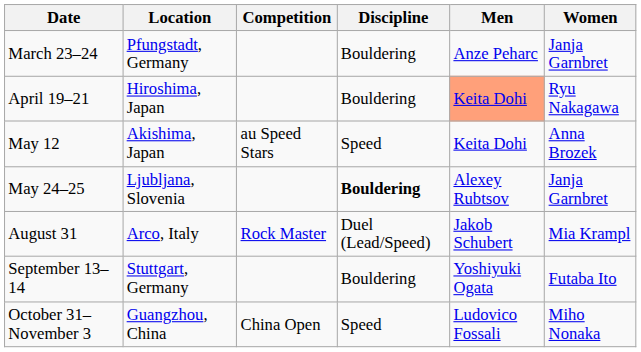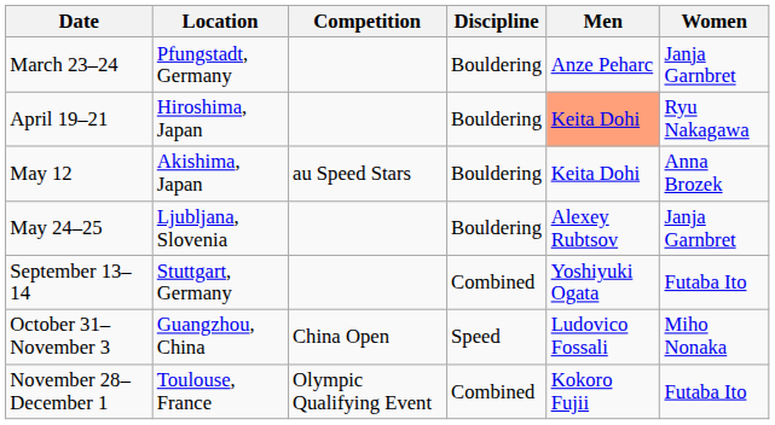May 12 | Discipline: Speed -> Bouldering
May 24–25 | Discipline: bold -> normal
- row: August 31 | Arco, Italy | Rock Master | Duel (Lead/Speed) | Jakob Schubert | Mia Krampl
September 13–14 | Discipline: Bouldering -> Combined
+ row: November 28–December 1 | Toulouse, France | Olympic Qualifying Event | Combined | Kokoro Fujii | Futaba Ito
